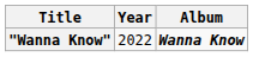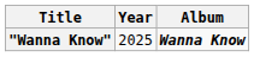"Wanna Know" | Year: 2022 -> 2025
